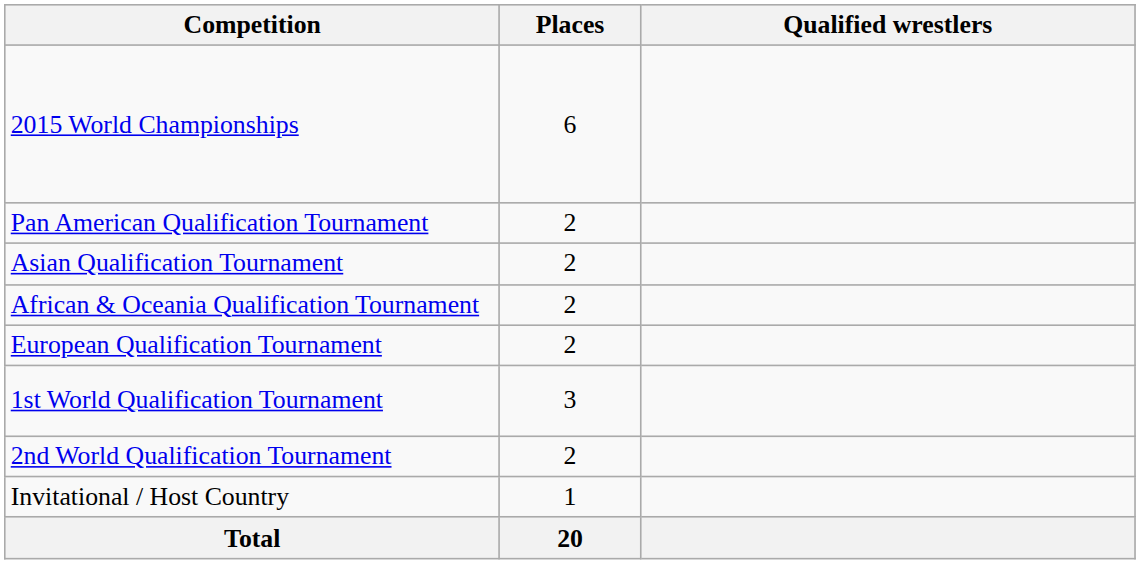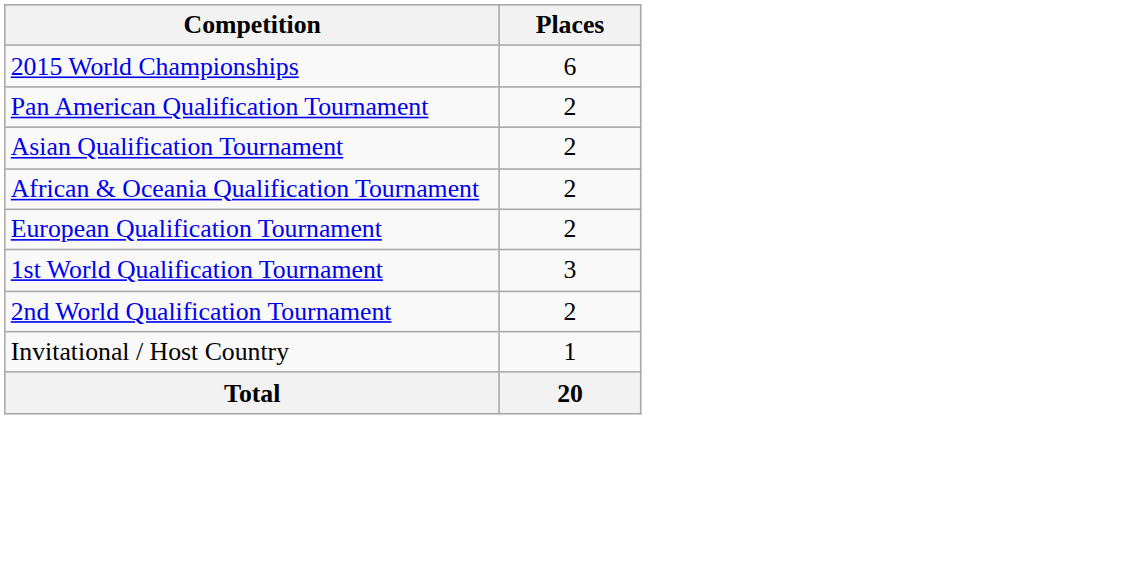- column: Qualified wrestlers
